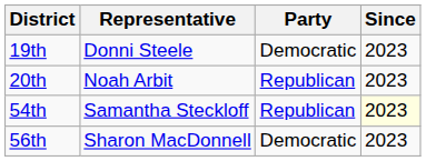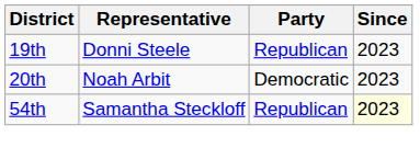19th | Party: Democratic -> Republican
20th | Party: Republican -> Democratic
- row: 56th | Sharon MacDonnell | Democratic | 2023
